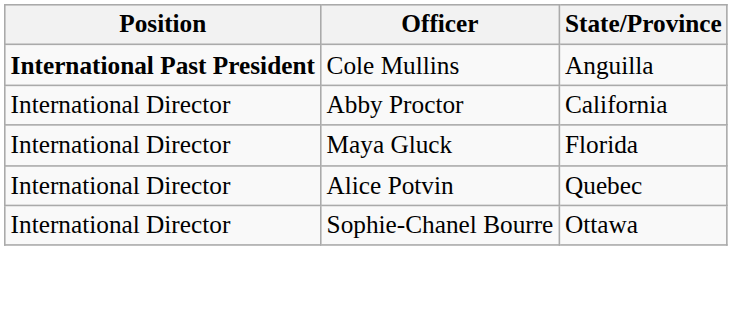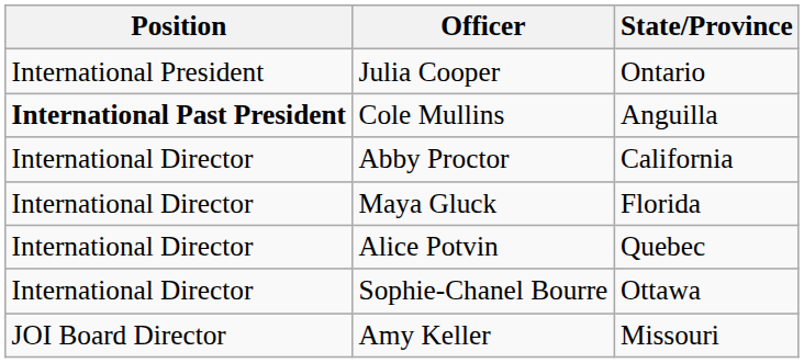+ row: International President | Julia Cooper | Ontario
+ row: JOI Board Director | Amy Keller | Missouri
